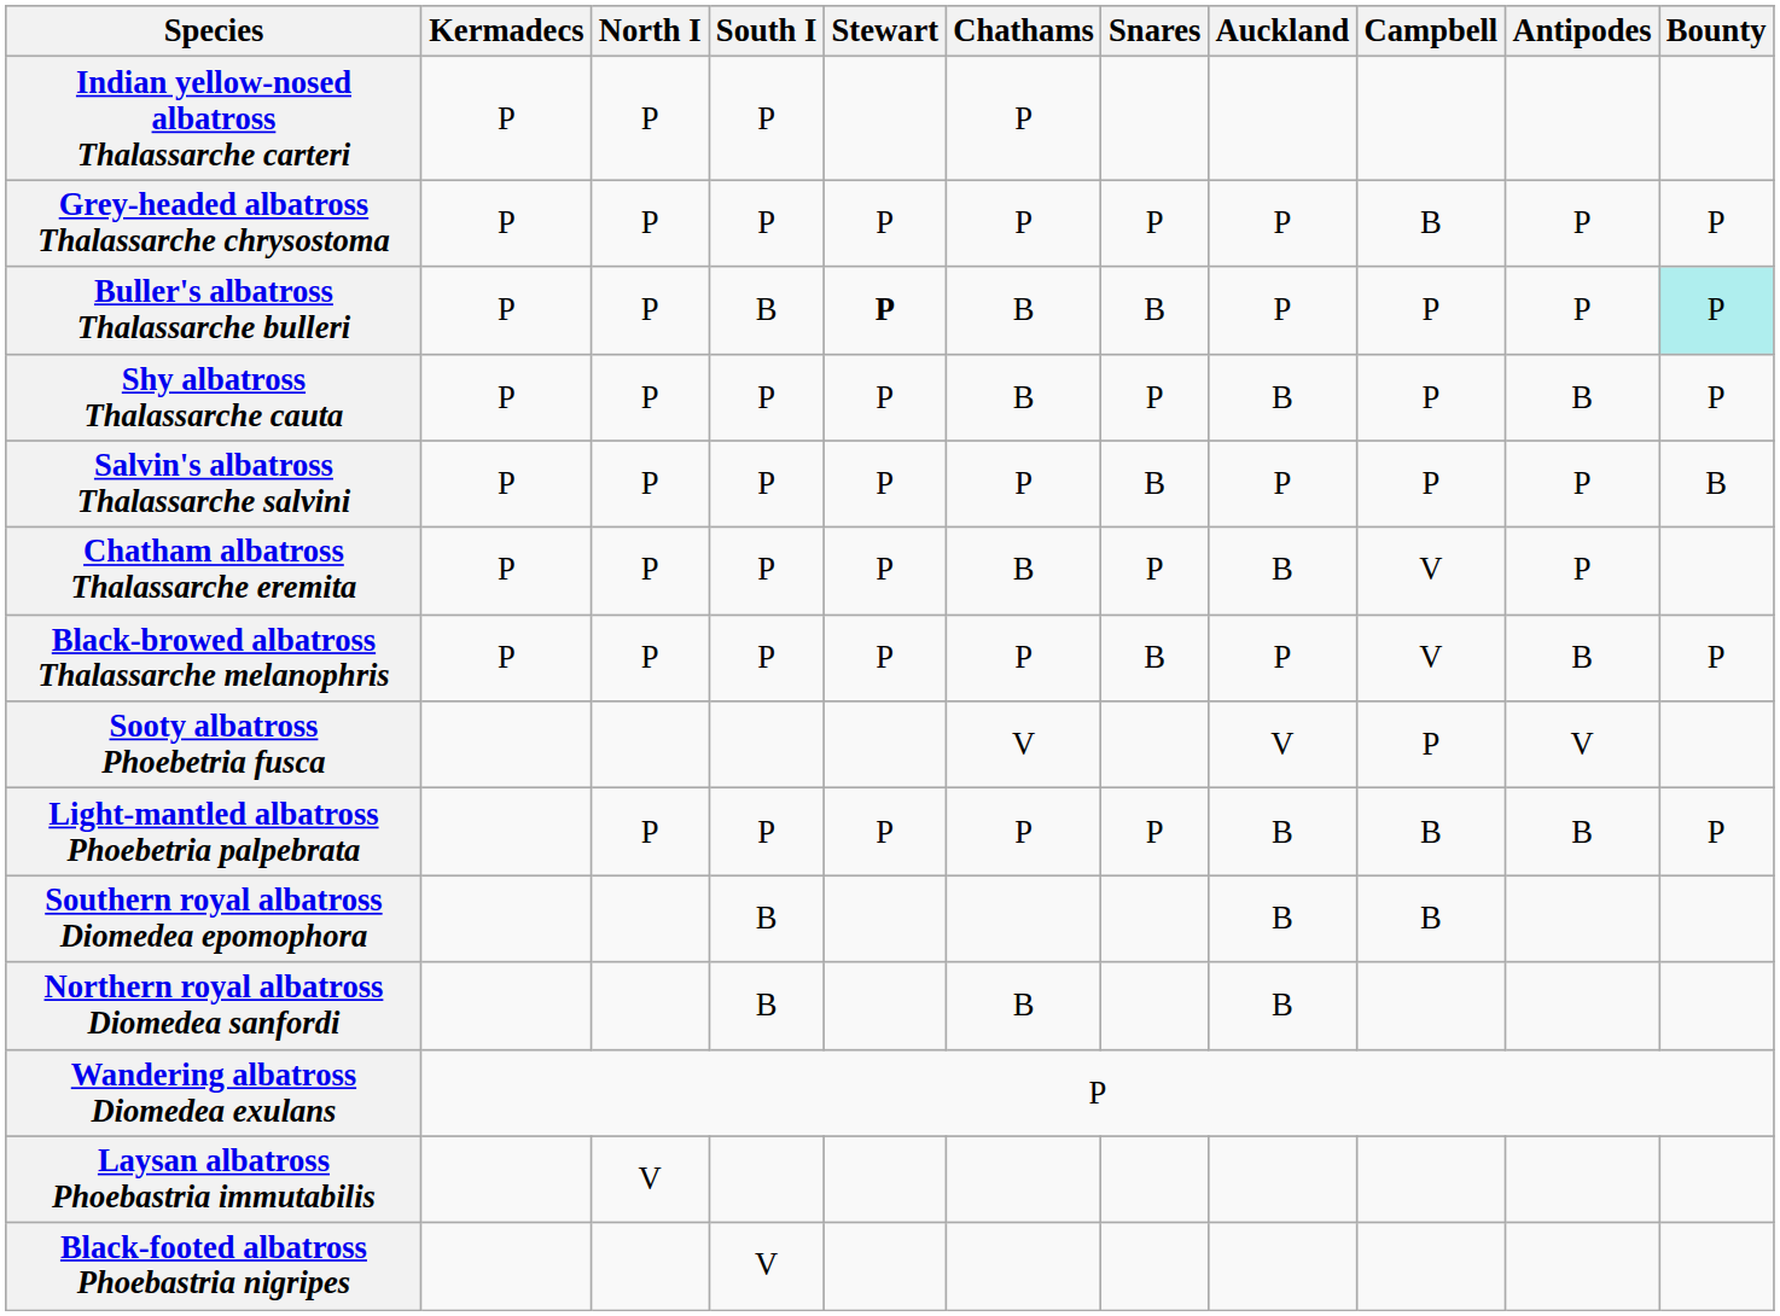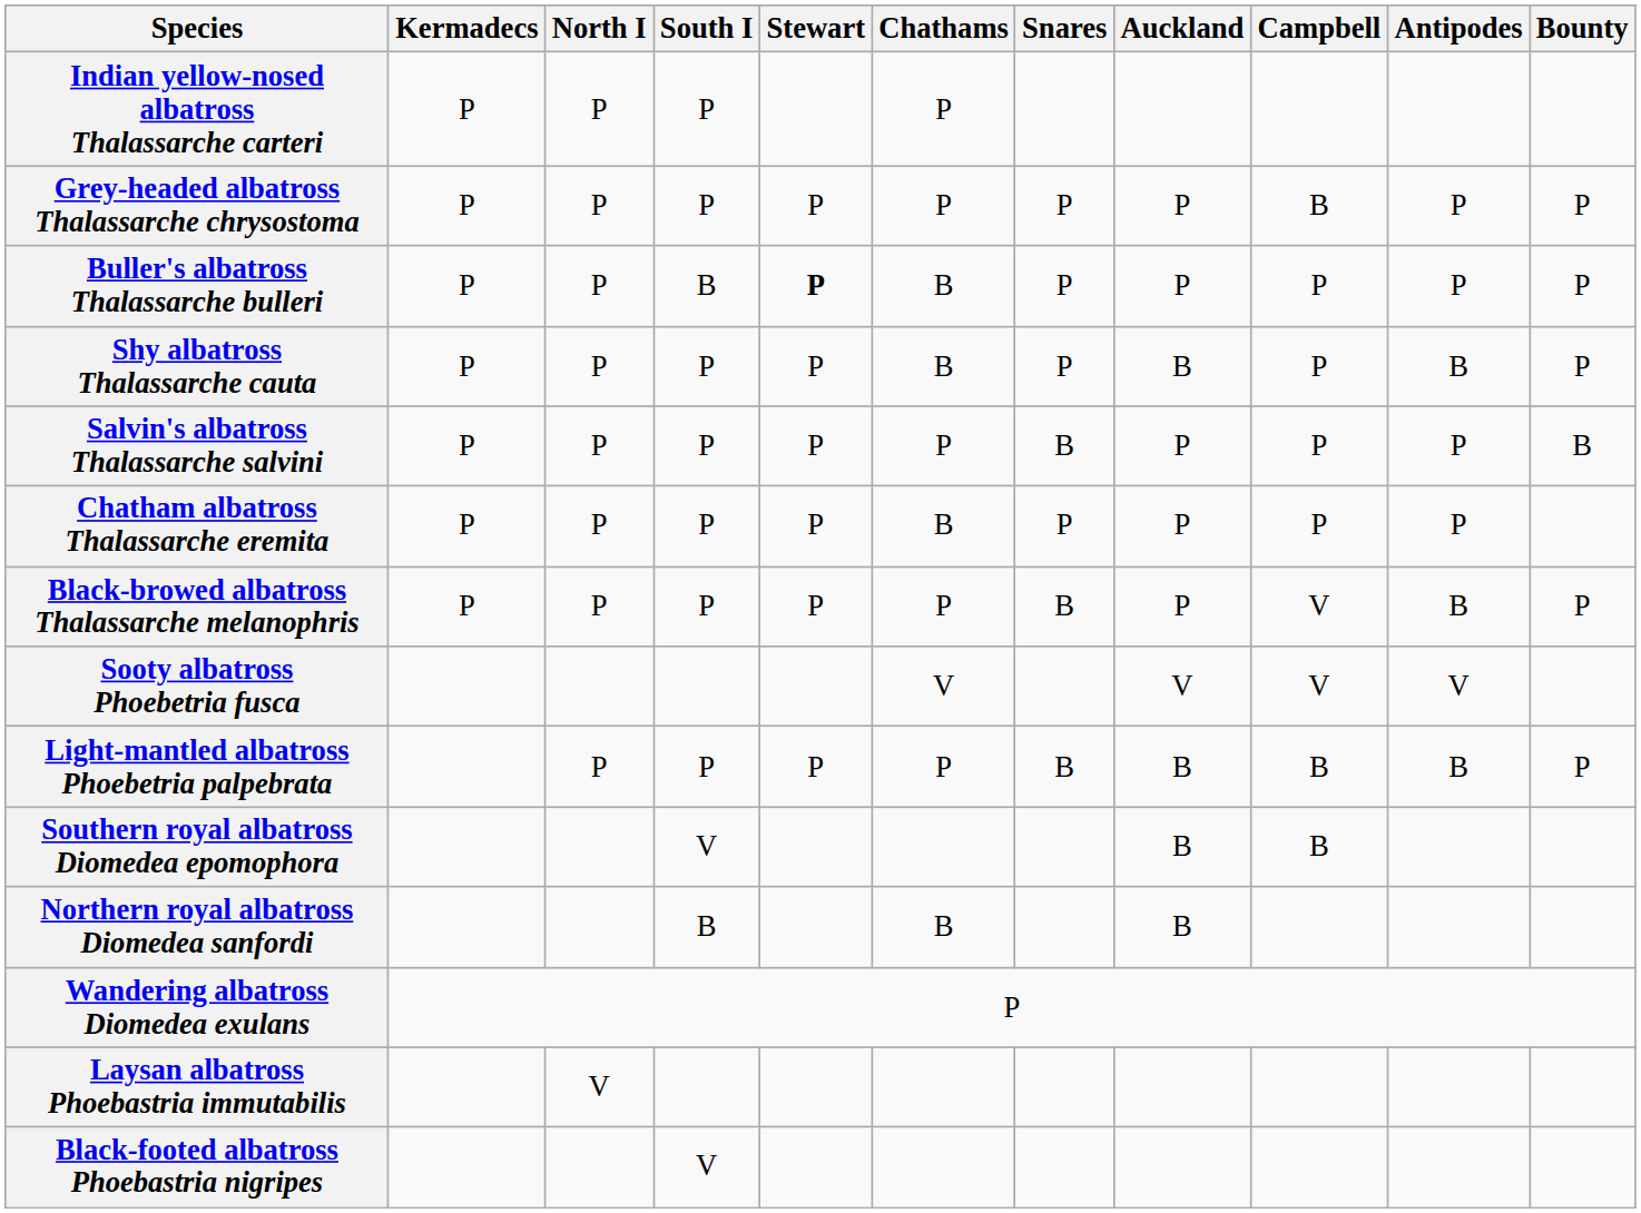Buller's albatross Thalassarche bulleri | Snares: B -> P
Buller's albatross Thalassarche bulleri | Bounty: paleturquoise background -> no background
Chatham albatross Thalassarche eremita | Auckland: B -> P
Chatham albatross Thalassarche eremita | Campbell: V -> P
Sooty albatross Phoebetria fusca | Campbell: P -> V
Light-mantled albatross Phoebetria palpebrata | Snares: P -> B
Southern royal albatross Diomedea epomophora | South I: B -> V
